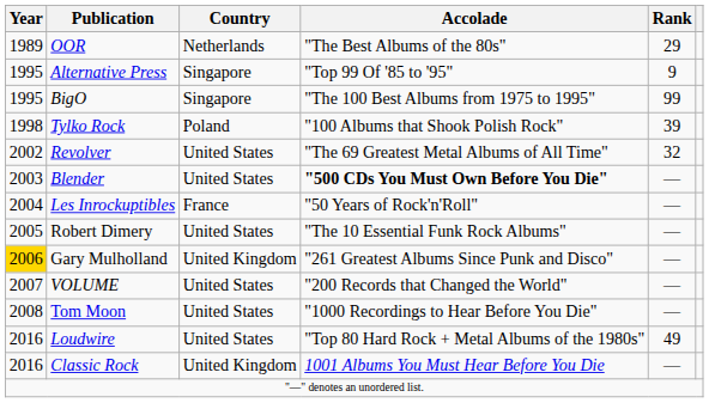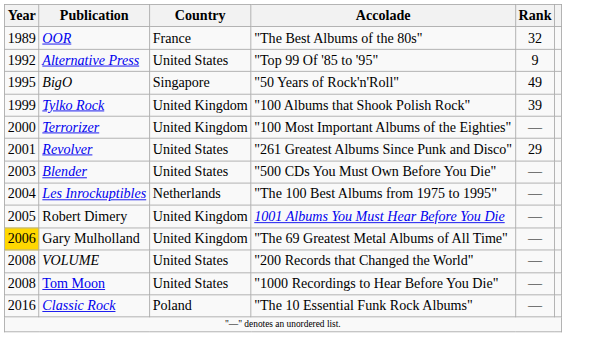OOR | Country: Netherlands -> France
OOR | Rank: 29 -> 32
Alternative Press | Year: 1995 -> 1992
Alternative Press | Country: Singapore -> United States
BigO | Accolade: "The 100 Best Albums from 1975 to 1995" -> "50 Years of Rock'n'Roll"
BigO | Rank: 99 -> 49
Tylko Rock | Year: 1998 -> 1999
Tylko Rock | Country: Poland -> United Kingdom
+ row: 2000 | Terrorizer | United Kingdom | "100 Most Important Albums of the Eighties" | —
Revolver | Year: 2002 -> 2001
Revolver | Accolade: "The 69 Greatest Metal Albums of All Time" -> "261 Greatest Albums Since Punk and Disco"
Revolver | Rank: 32 -> 29
Blender | Accolade: bold -> normal
Les Inrockuptibles | Country: France -> Netherlands
Les Inrockuptibles | Accolade: "50 Years of Rock'n'Roll" -> "The 100 Best Albums from 1975 to 1995"
Robert Dimery | Country: United States -> United Kingdom
Robert Dimery | Accolade: "The 10 Essential Funk Rock Albums" -> 1001 Albums You Must Hear Before You Die
Gary Mulholland | Accolade: "261 Greatest Albums Since Punk and Disco" -> "The 69 Greatest Metal Albums of All Time"
VOLUME | Year: 2007 -> 2008
- row: 2016 | Loudwire | United States | "Top 80 Hard Rock + Metal Albums of the 1980s" | 49
Classic Rock | Country: United Kingdom -> Poland
Classic Rock | Accolade: 1001 Albums You Must Hear Before You Die -> "The 10 Essential Funk Rock Albums"
